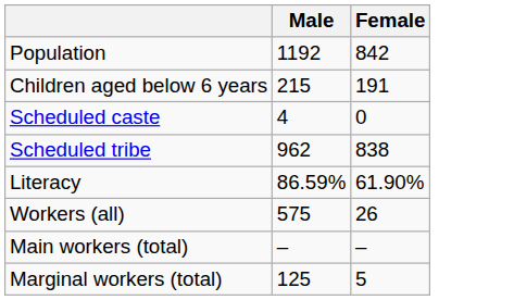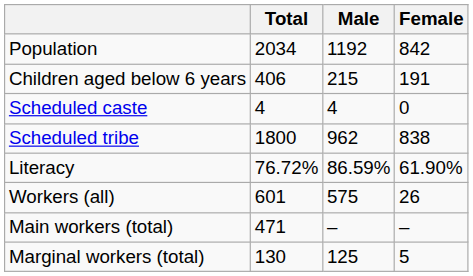+ column: Total | 2034 | 406 | 4 | 1800 | 76.72% | 601 | 471 | 130
